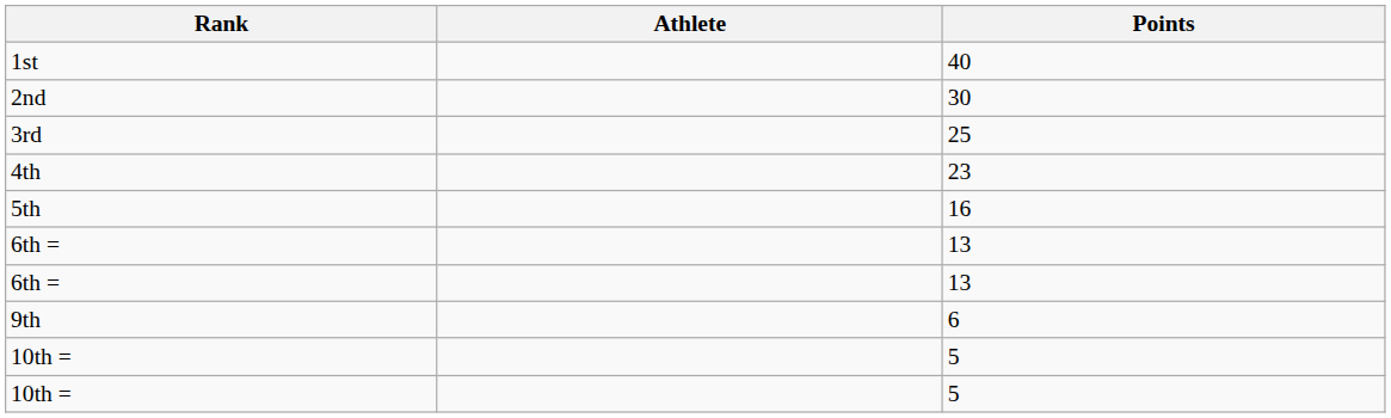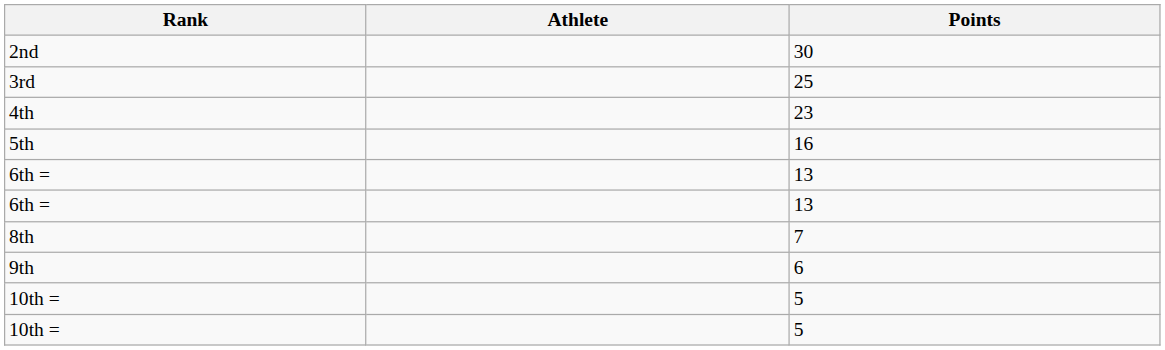- row: 1st | 40
+ row: 8th | 7
